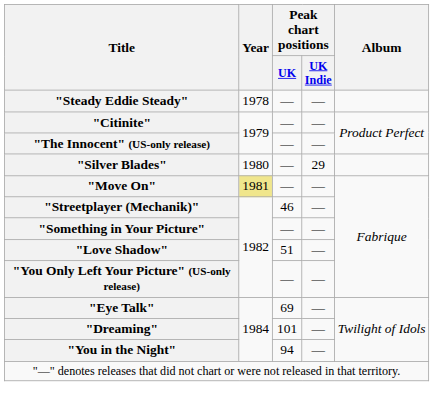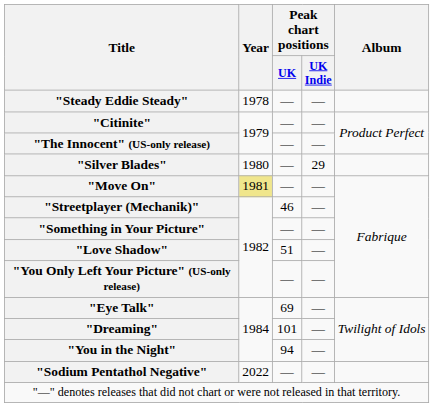+ row: "Sodium Pentathol Negative" | 2022 | — | —
